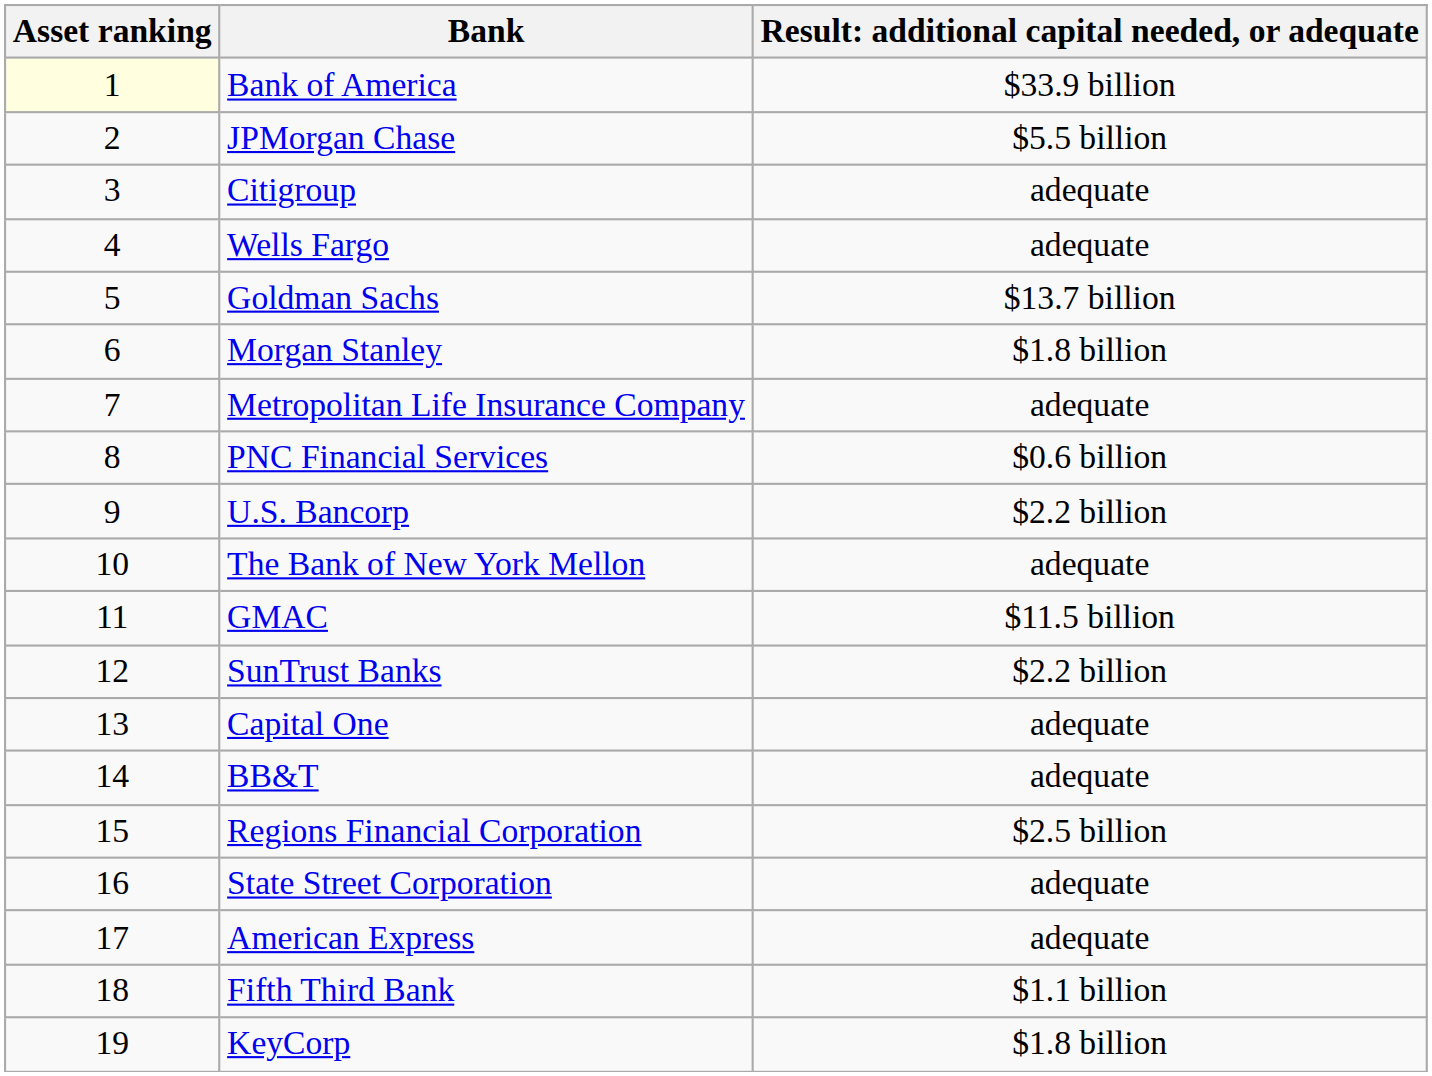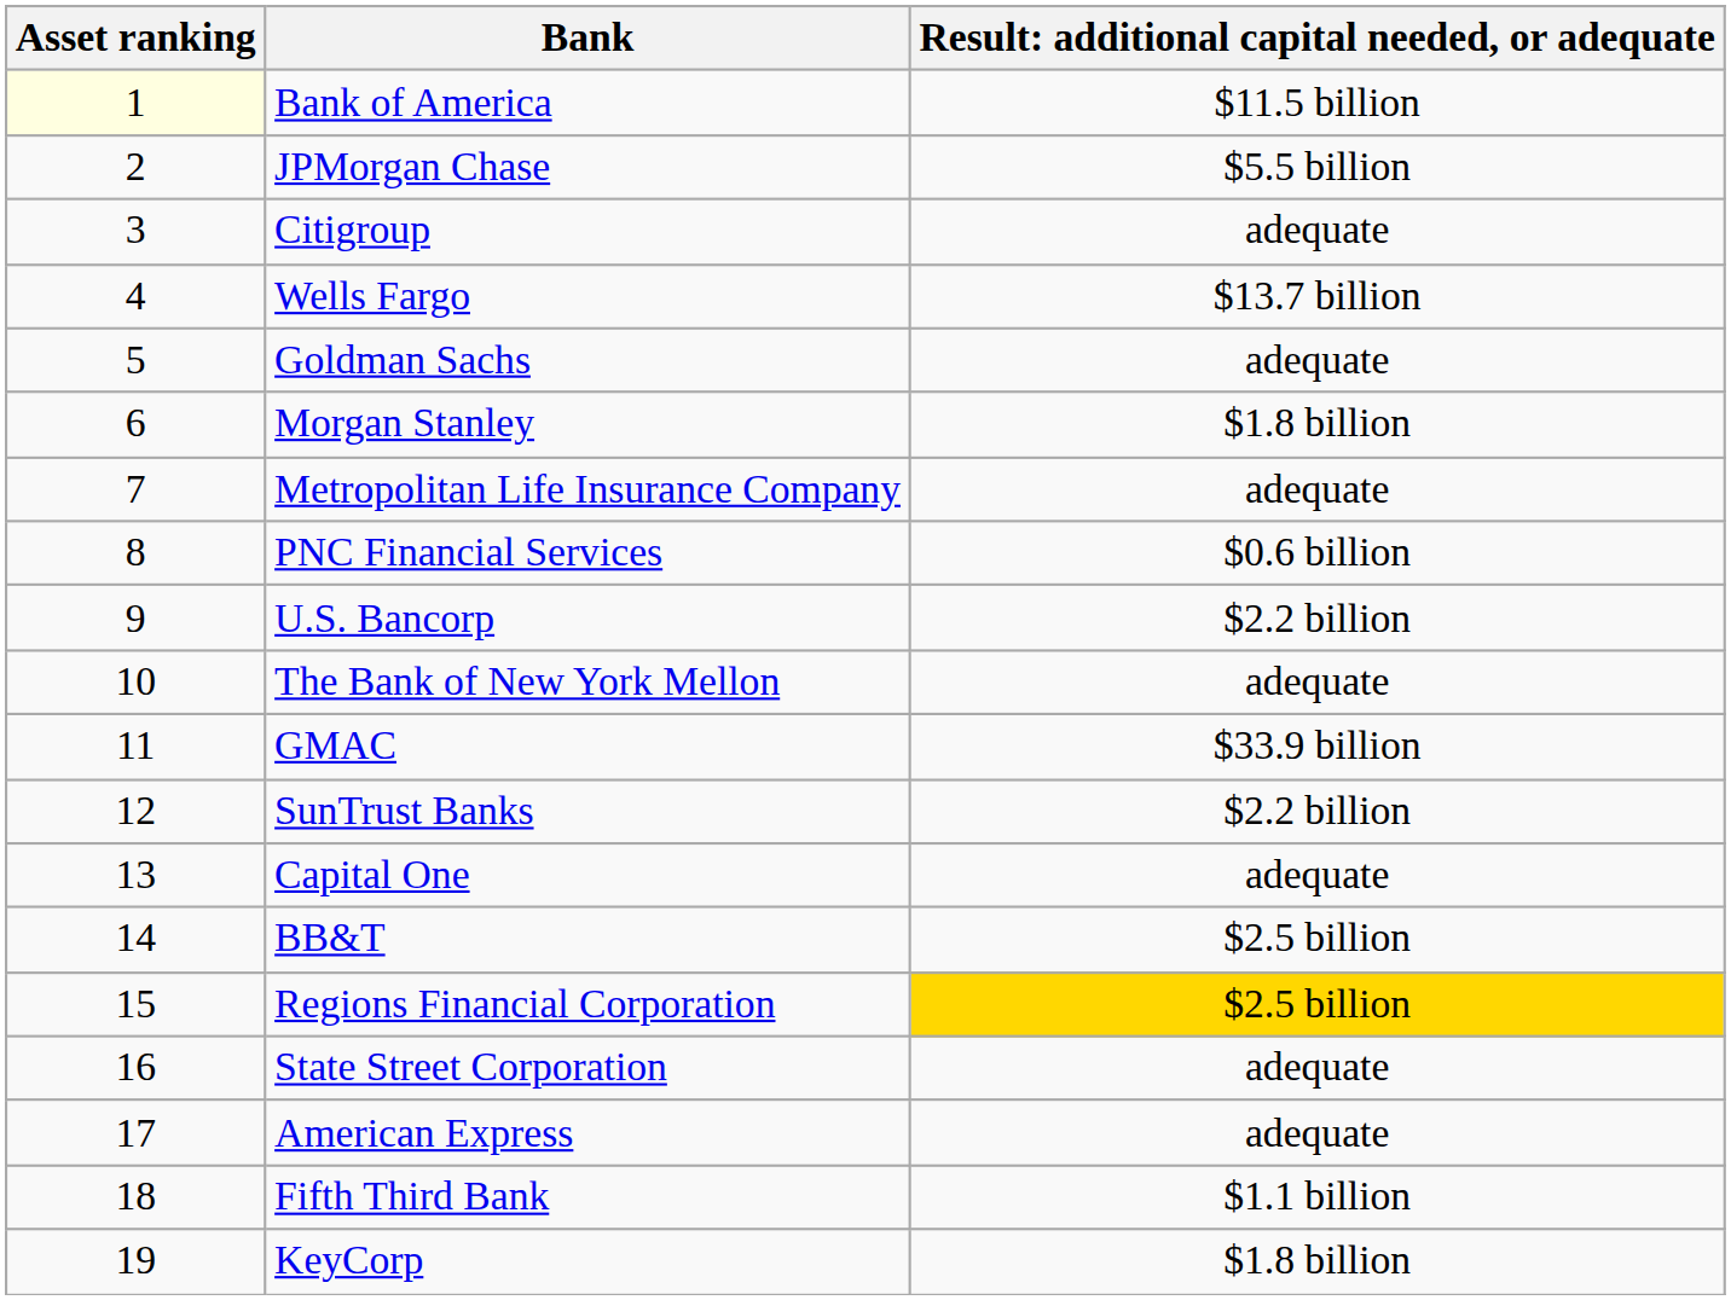Bank of America | column 3: $33.9 billion -> $11.5 billion
Wells Fargo | column 3: adequate -> $13.7 billion
Goldman Sachs | column 3: $13.7 billion -> adequate
GMAC | column 3: $11.5 billion -> $33.9 billion
BB&T | column 3: adequate -> $2.5 billion
Regions Financial Corporation | column 3: no background -> gold background
